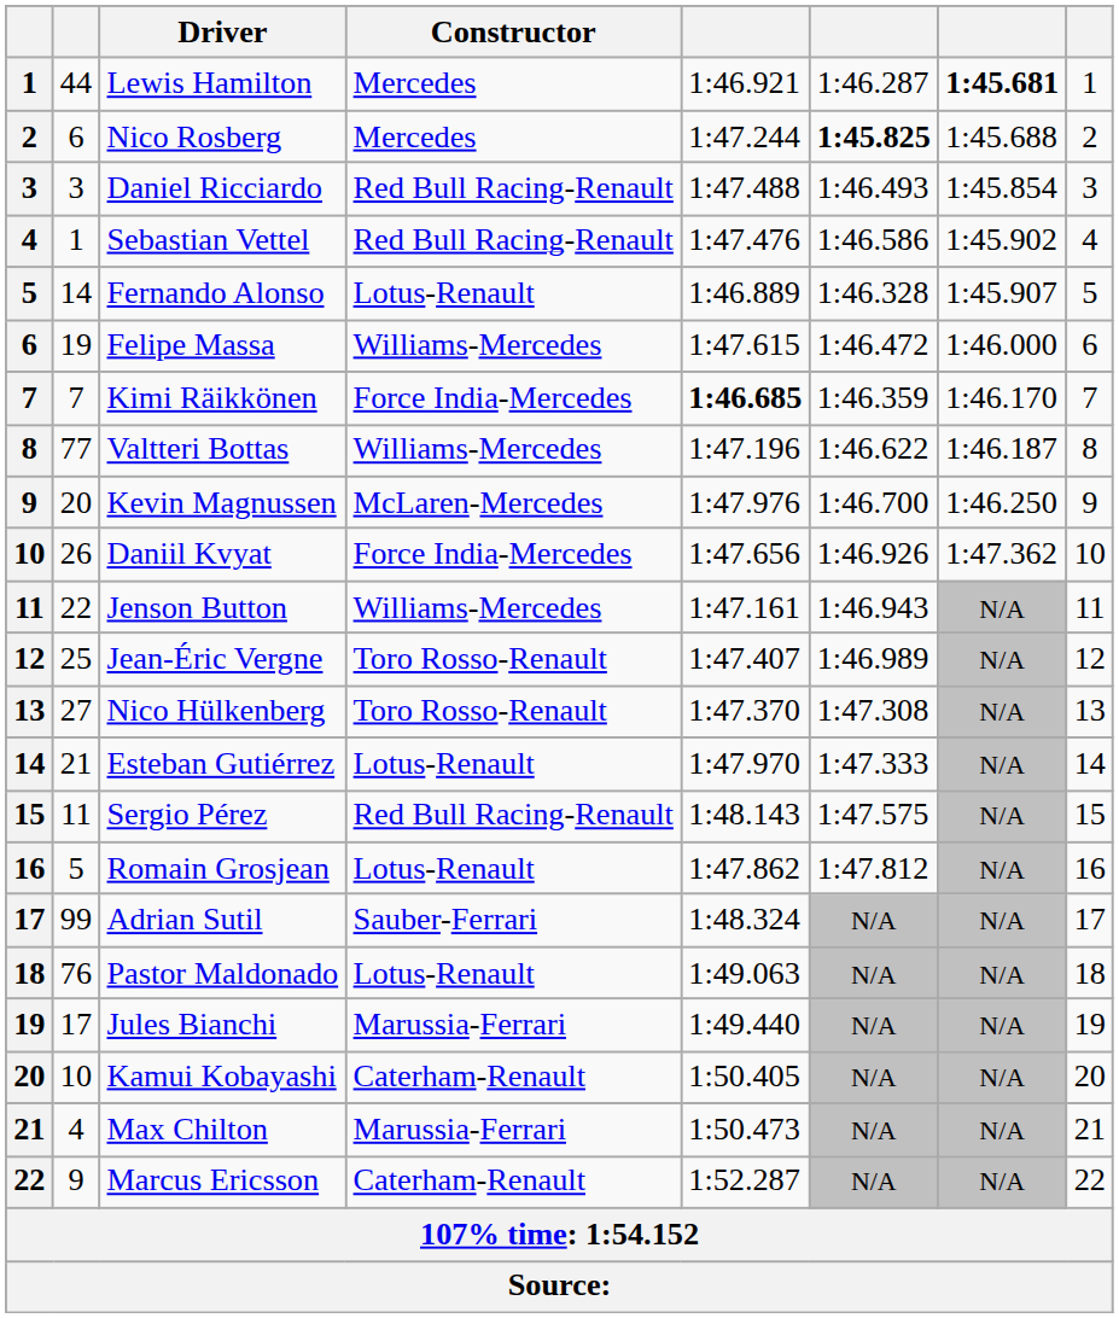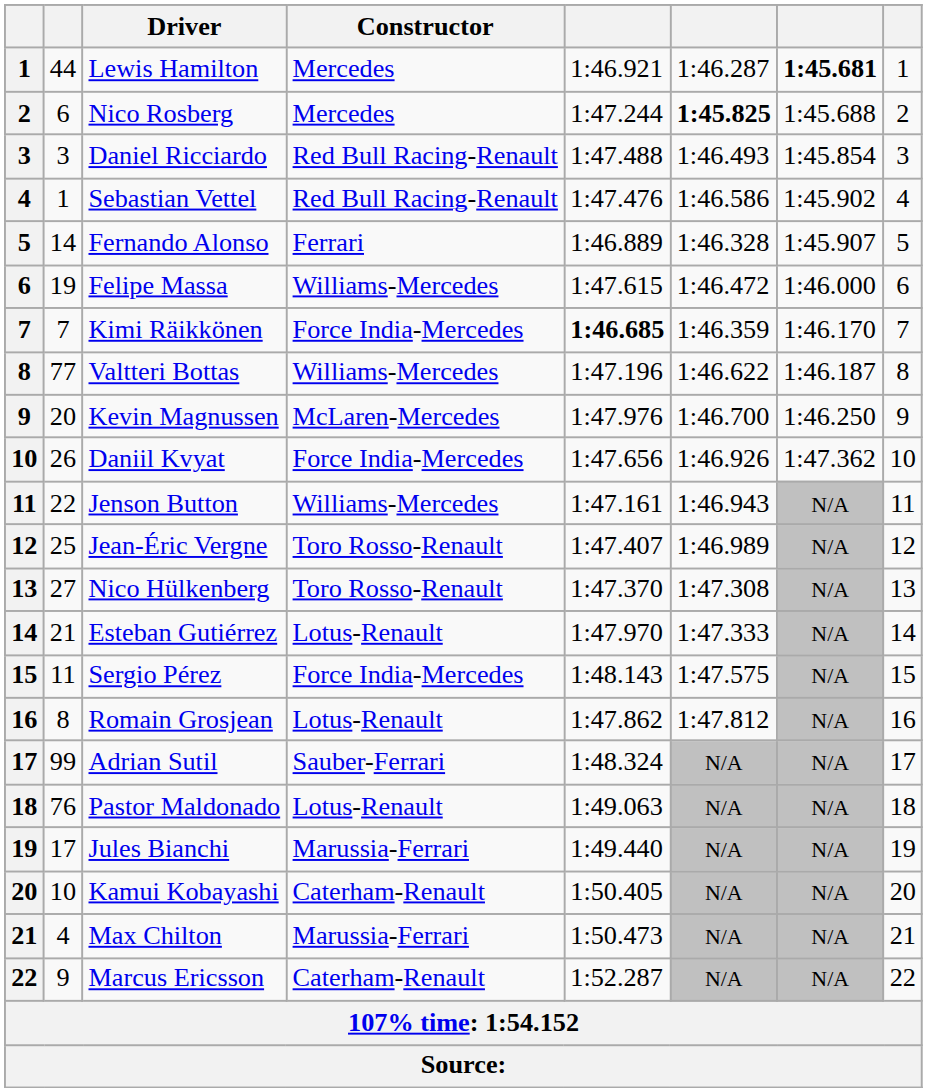Fernando Alonso | Constructor: Lotus-Renault -> Ferrari
Sergio Pérez | Constructor: Red Bull Racing-Renault -> Force India-Mercedes
Romain Grosjean | column 2: 5 -> 8
